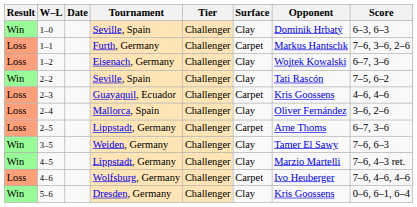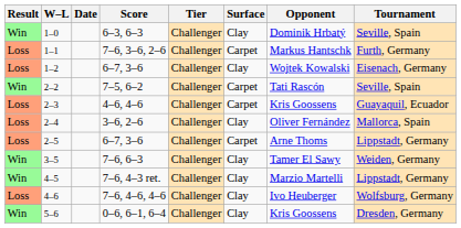columns swapped: Tournament <-> Score
2–2 | Surface: Clay -> Carpet
4–6 | Surface: Carpet -> Clay
